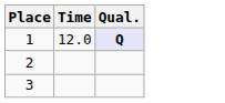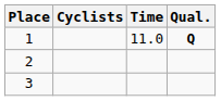+ column: Cyclists
1 | Time: 12.0 -> 11.0
1 | Qual.: lavender background -> no background
